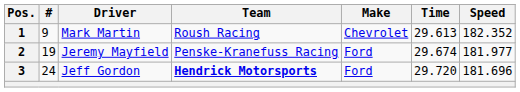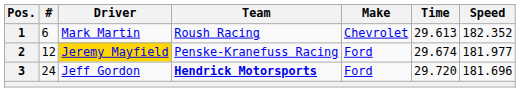1 | #: 9 -> 6
2 | #: 19 -> 12
2 | Driver: no background -> gold background
